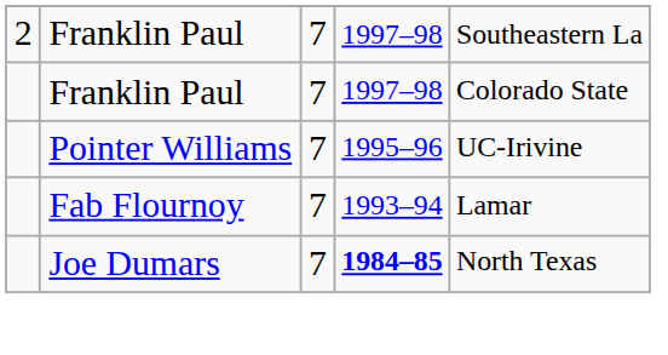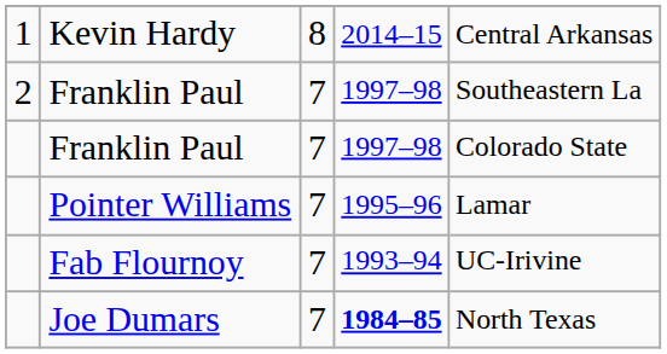+ row: 1 | Kevin Hardy | 8 | 2014–15 | Central Arkansas
Pointer Williams | column 5: UC-Irivine -> Lamar
Fab Flournoy | column 5: Lamar -> UC-Irivine
